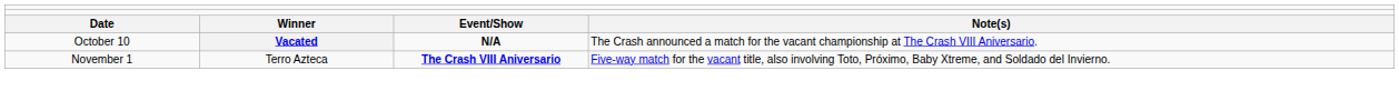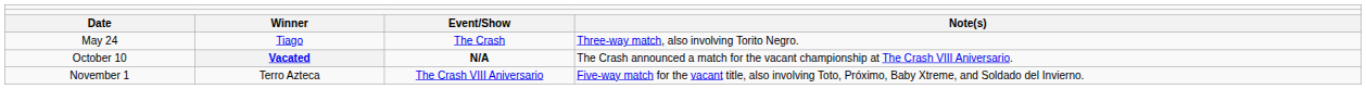+ row: May 24 | Tiago | The Crash | Three-way match, also involving Torito Negro.
November 1 | column 3: bold -> normal
